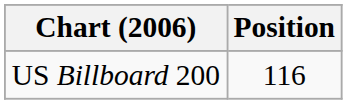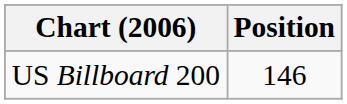US Billboard 200 | Position: 116 -> 146
